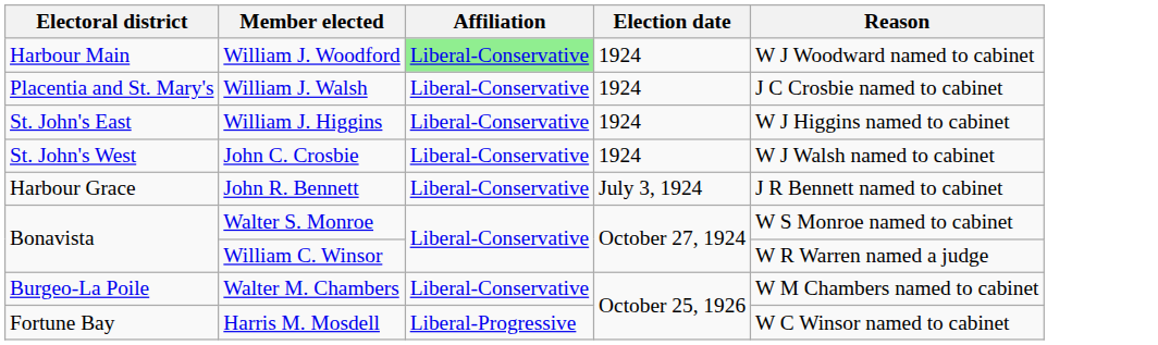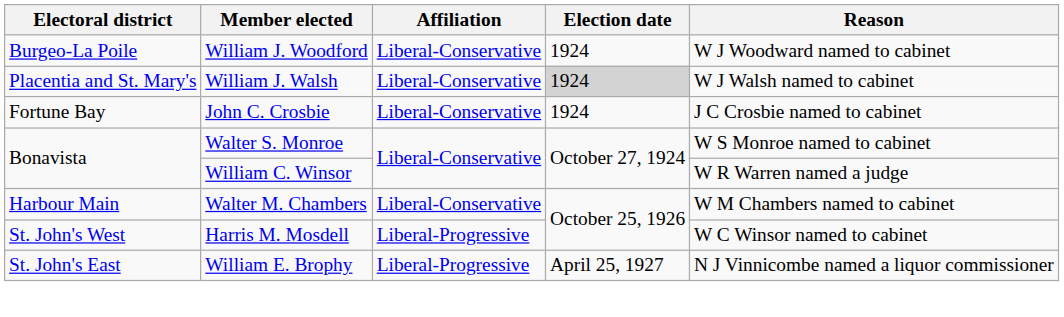William J. Woodford | Electoral district: Harbour Main -> Burgeo-La Poile
William J. Woodford | Affiliation: lightgreen background -> no background
William J. Walsh | Election date: no background -> lightgrey background
William J. Walsh | Reason: J C Crosbie named to cabinet -> W J Walsh named to cabinet
- row: St. John's East | William J. Higgins | Liberal-Conservative | 1924 | W J Higgins named to cabinet
John C. Crosbie | Electoral district: St. John's West -> Fortune Bay
John C. Crosbie | Reason: W J Walsh named to cabinet -> J C Crosbie named to cabinet
- row: Harbour Grace | John R. Bennett | Liberal-Conservative | July 3, 1924 | J R Bennett named to cabinet
Walter M. Chambers | Electoral district: Burgeo-La Poile -> Harbour Main
Harris M. Mosdell | Electoral district: Fortune Bay -> St. John's West
+ row: St. John's East | William E. Brophy | Liberal-Progressive | April 25, 1927 | N J Vinnicombe named a liquor commissioner
